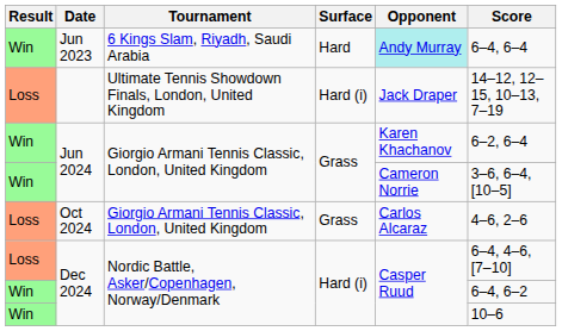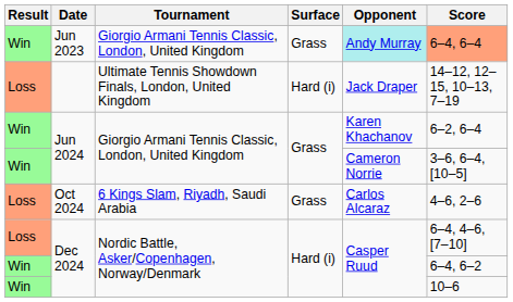Jun 2023 | Tournament: 6 Kings Slam, Riyadh, Saudi Arabia -> Giorgio Armani Tennis Classic, London, United Kingdom
Jun 2023 | Surface: Hard -> Grass
Jun 2023 | Score: no background -> lightsalmon background
Oct 2024 | Tournament: Giorgio Armani Tennis Classic, London, United Kingdom -> 6 Kings Slam, Riyadh, Saudi Arabia
